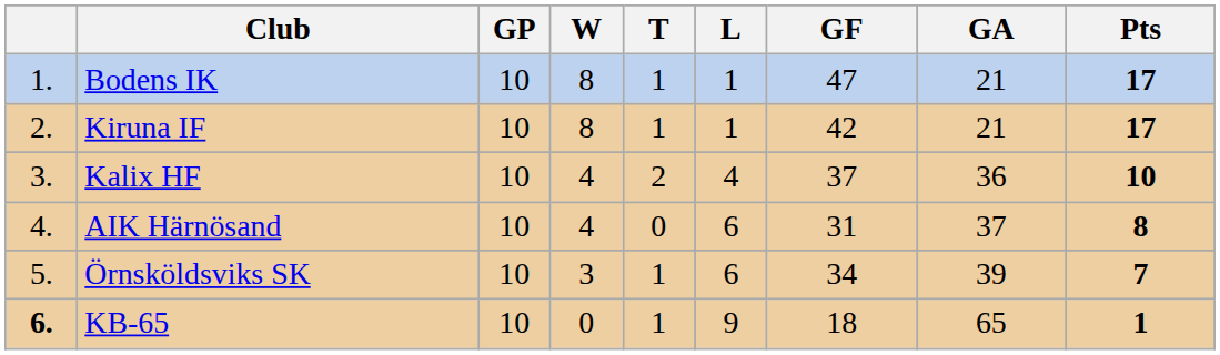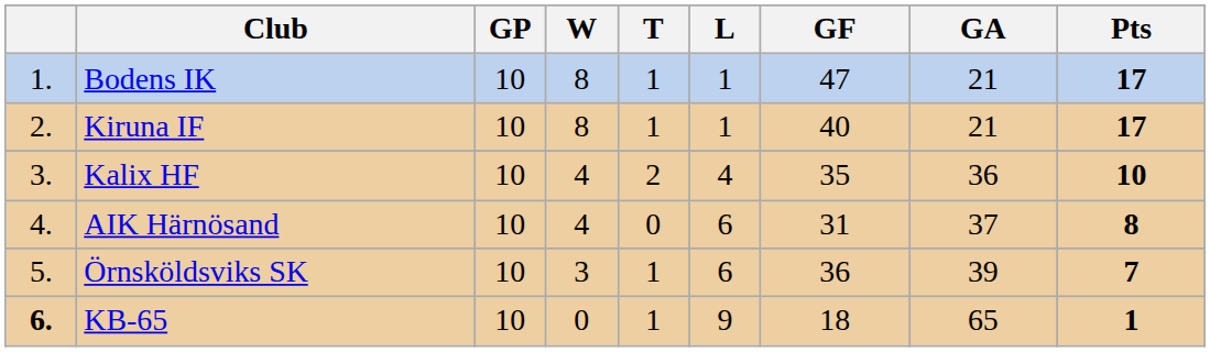Kiruna IF | GF: 42 -> 40
Kalix HF | GF: 37 -> 35
Örnsköldsviks SK | GF: 34 -> 36
